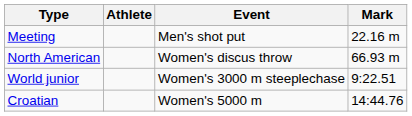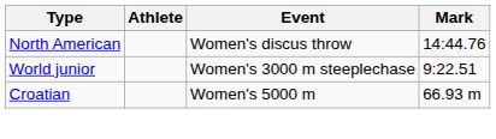- row: Meeting | Men's shot put | 22.16 m
North American | Mark: 66.93 m -> 14:44.76
Croatian | Mark: 14:44.76 -> 66.93 m
